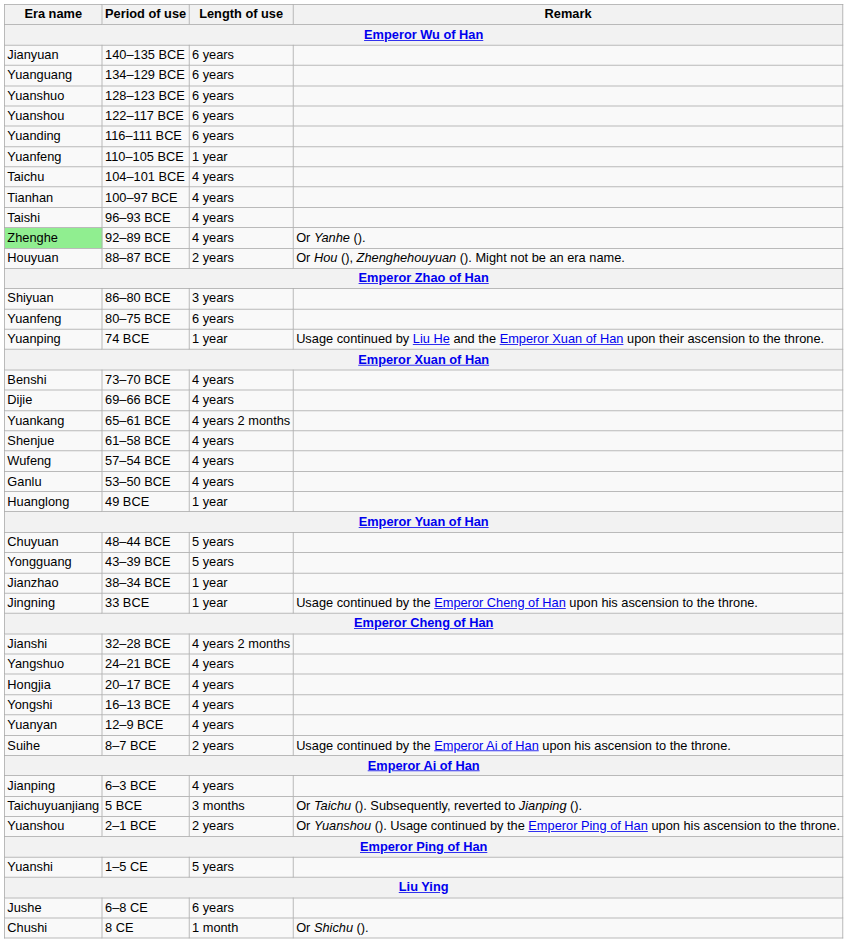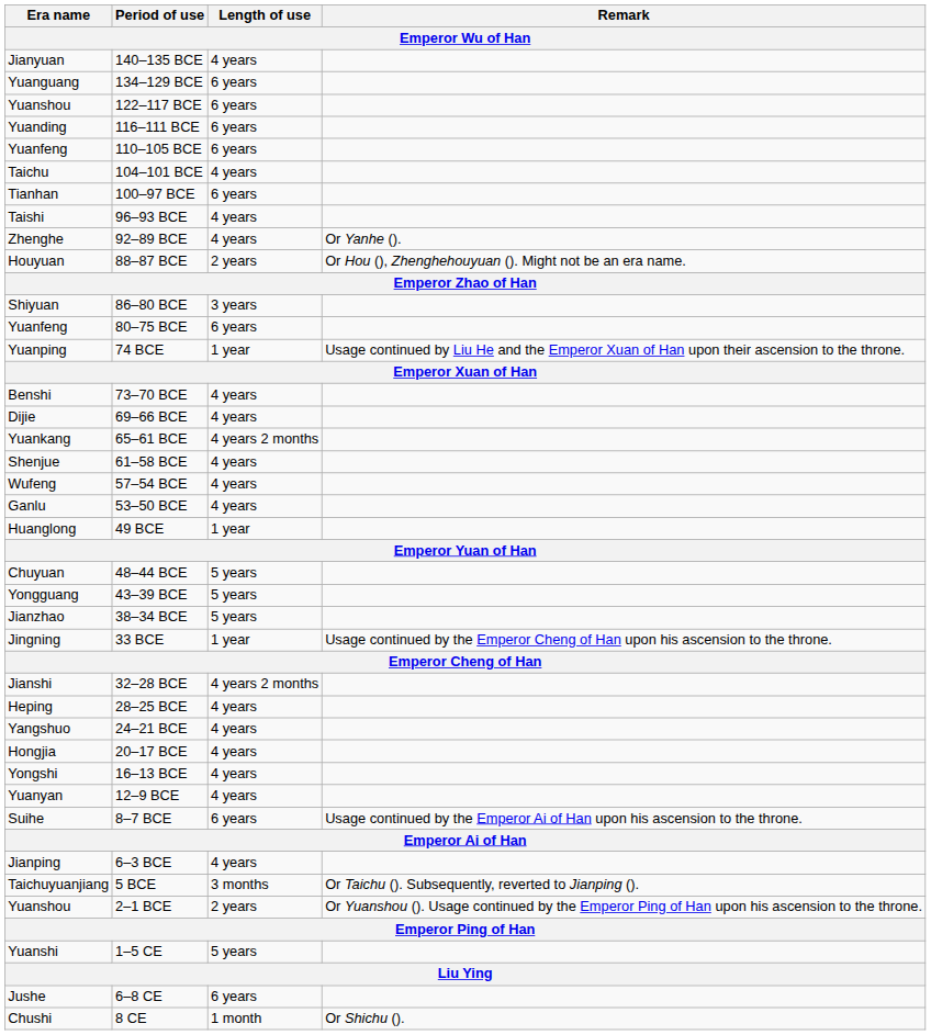140–135 BCE | Length of use: 6 years -> 4 years
- row: Yuanshuo | 128–123 BCE | 6 years
110–105 BCE | Length of use: 1 year -> 6 years
100–97 BCE | Length of use: 4 years -> 6 years
92–89 BCE | Era name: lightgreen background -> no background
38–34 BCE | Length of use: 1 year -> 5 years
+ row: Heping | 28–25 BCE | 4 years
8–7 BCE | Length of use: 2 years -> 6 years
